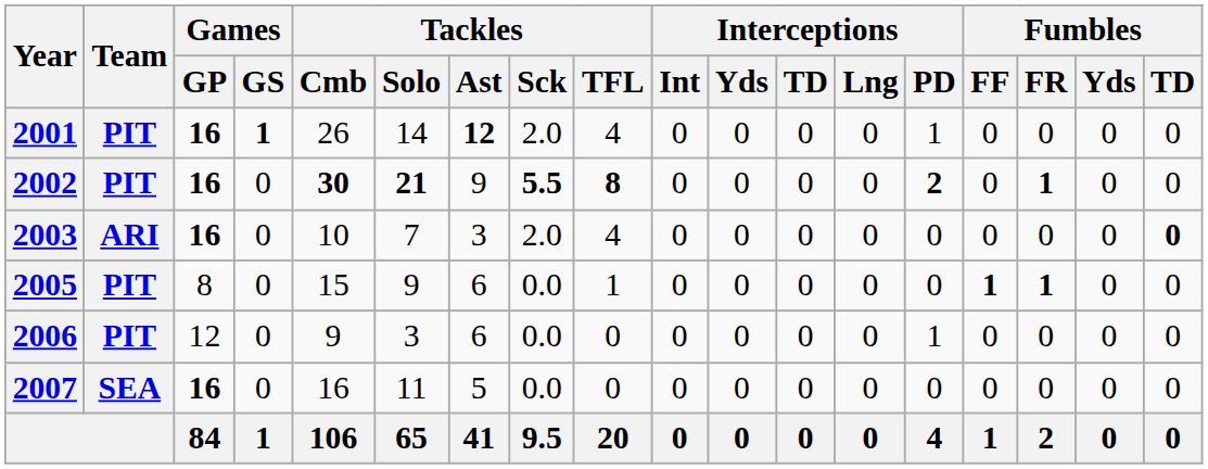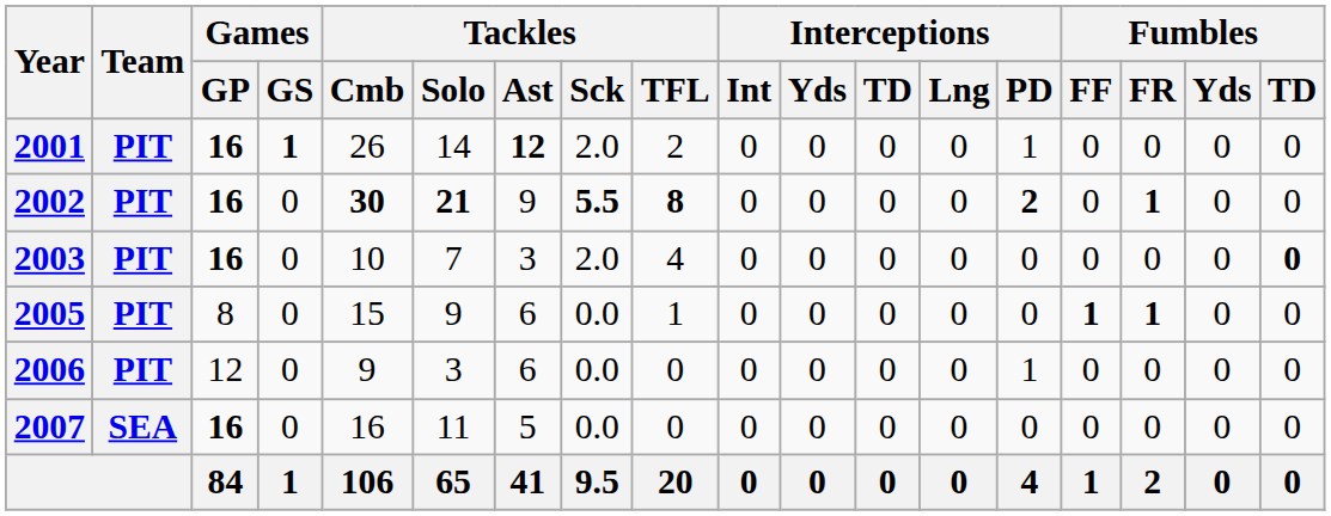2001 | Tackles / TFL: 4 -> 2
2003 | Team: ARI -> PIT
